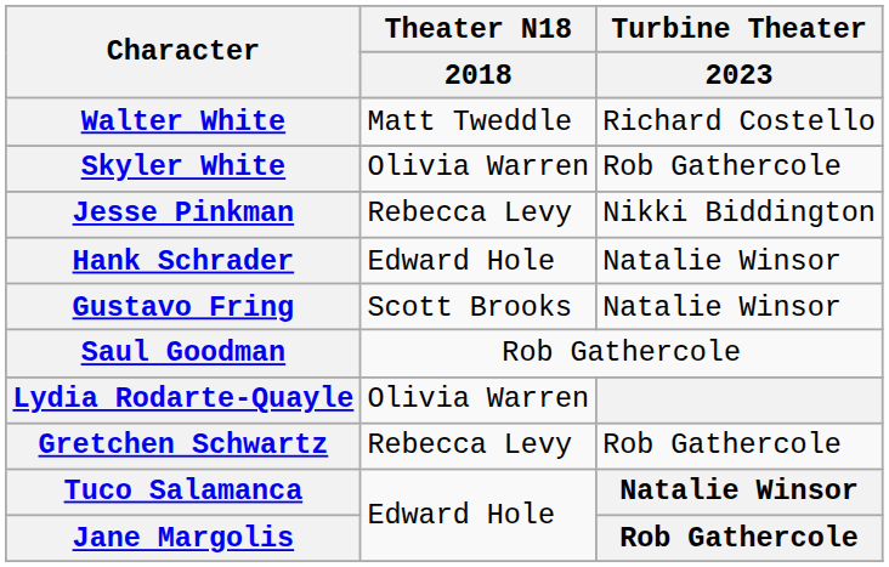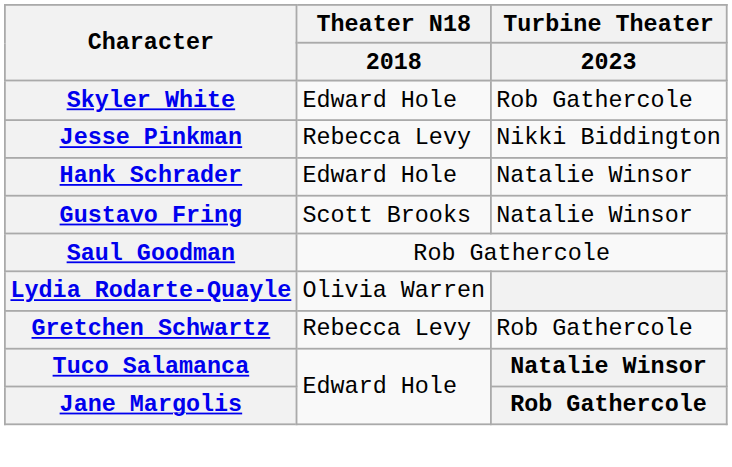- row: Walter White | Matt Tweddle | Richard Costello
Skyler White | Theater N18 / 2018: Olivia Warren -> Edward Hole
